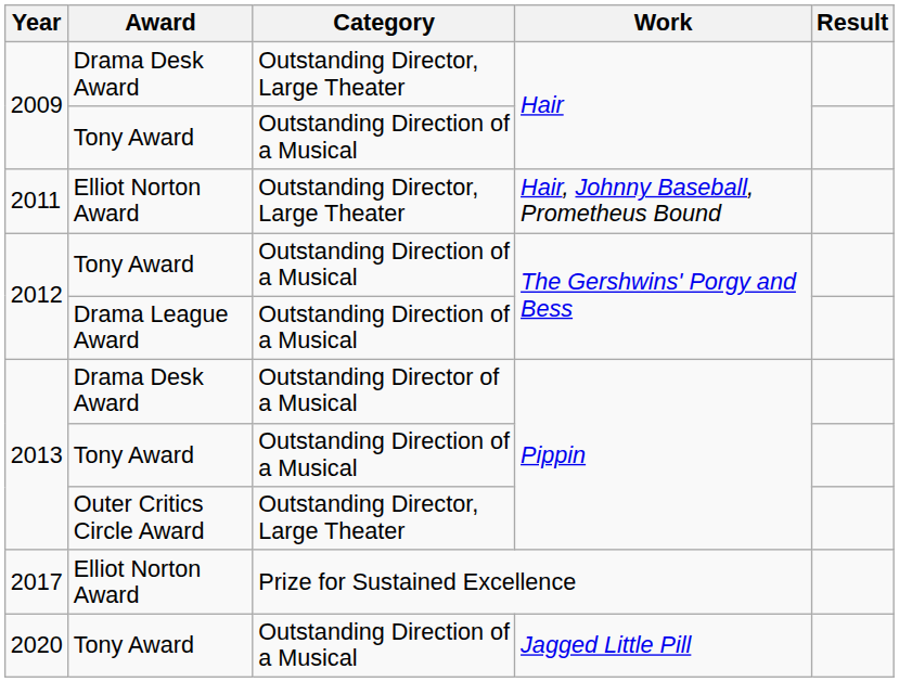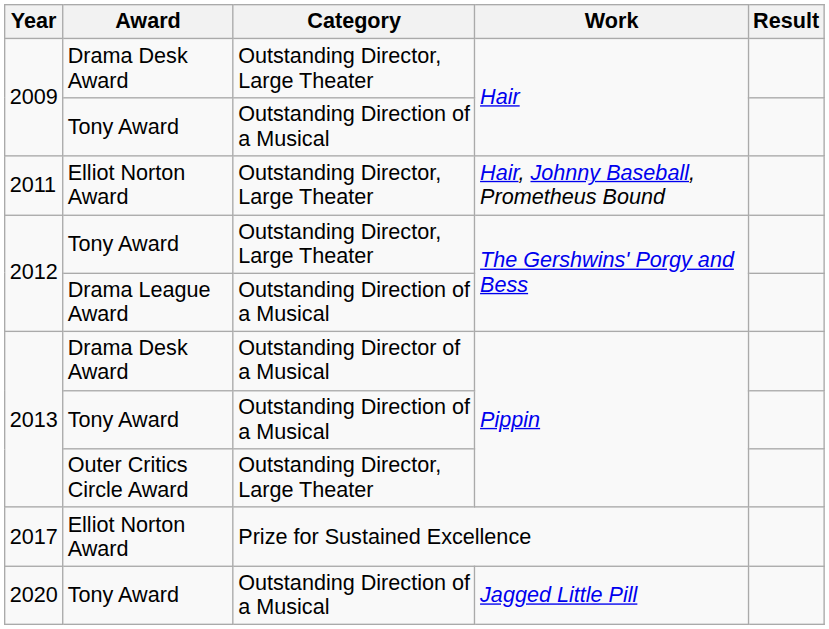2012 / Tony Award | Category: Outstanding Direction of a Musical -> Outstanding Director, Large Theater
